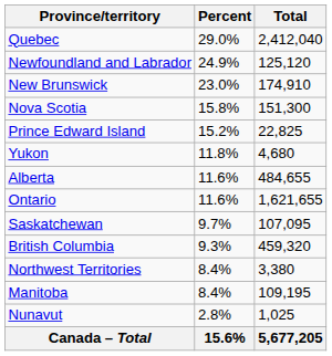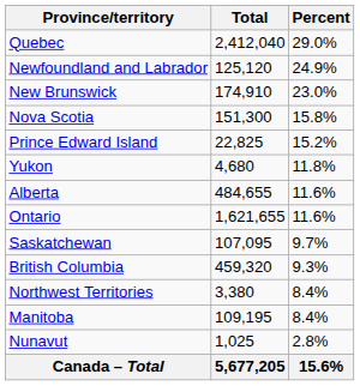columns swapped: Percent <-> Total
